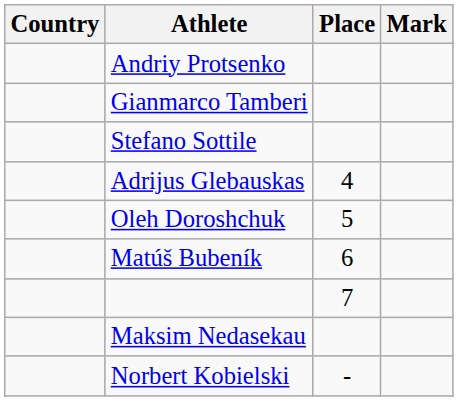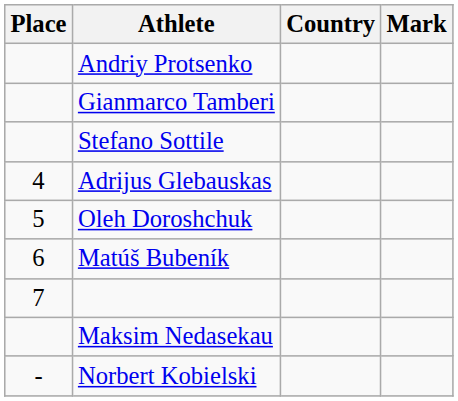columns swapped: Place <-> Country
